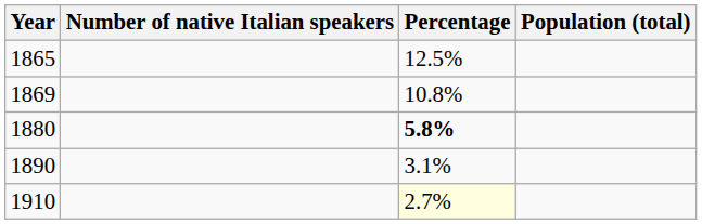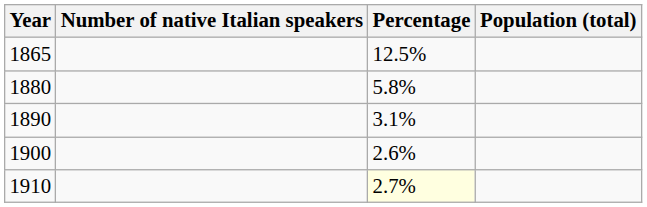- row: 1869 | 10.8%
1880 | Percentage: bold -> normal
+ row: 1900 | 2.6%
